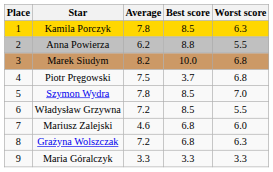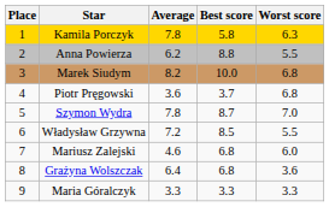Kamila Porczyk | Best score: 8.5 -> 5.8
Piotr Pręgowski | Average: 7.5 -> 3.6
Szymon Wydra | Best score: 8.5 -> 8.7
Grażyna Wolszczak | Average: 7.2 -> 6.4
Grażyna Wolszczak | Worst score: 6.3 -> 3.6
